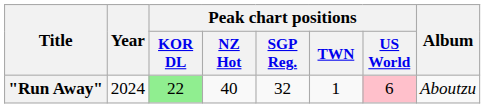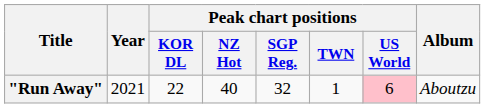"Run Away" | Year: 2024 -> 2021
"Run Away" | Peak chart positions / KOR DL: lightgreen background -> no background
